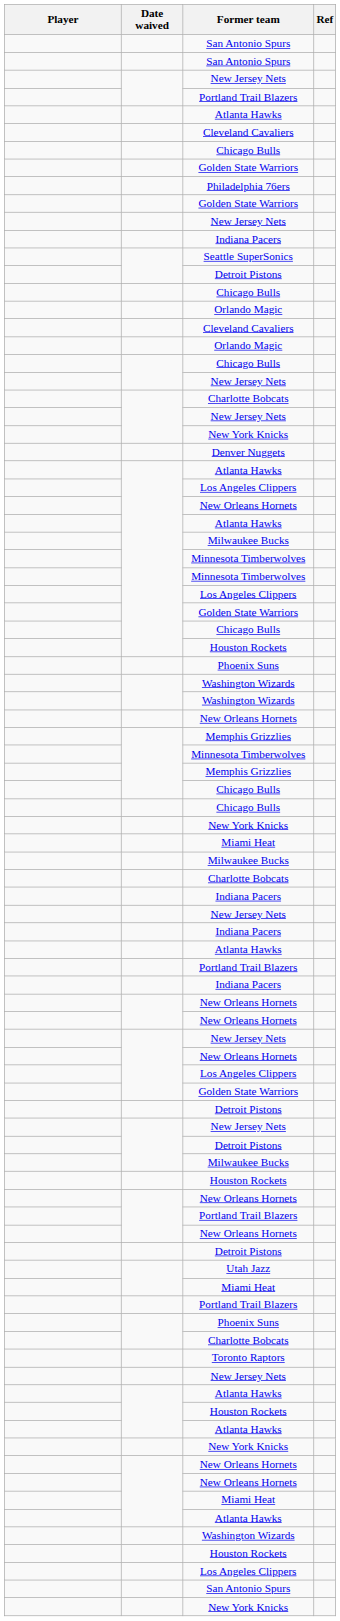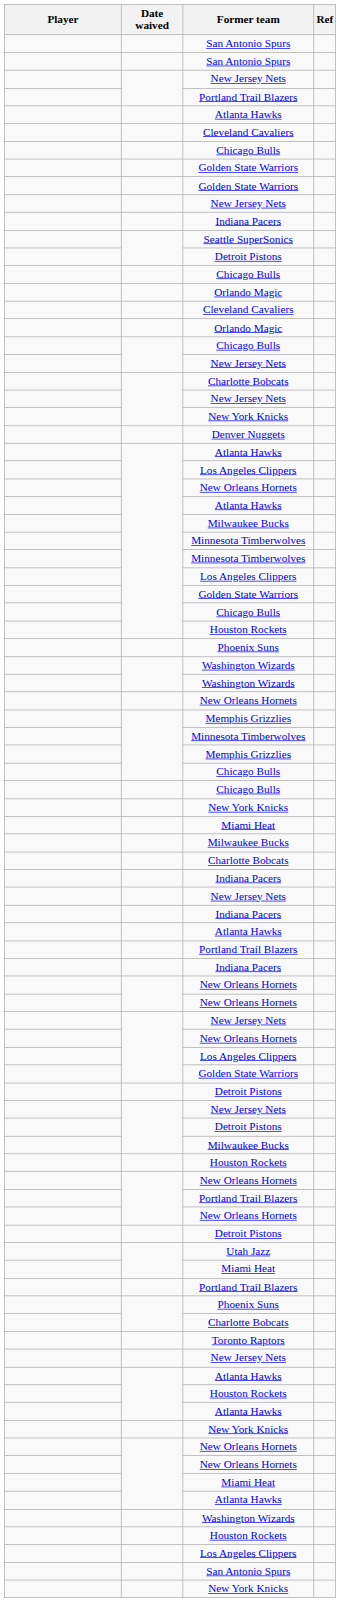- row: Philadelphia 76ers
